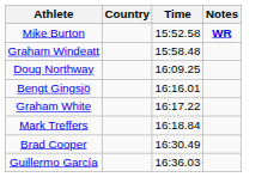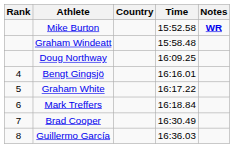+ column: Rank | 4 | 5 | 6 | 7 | 8
